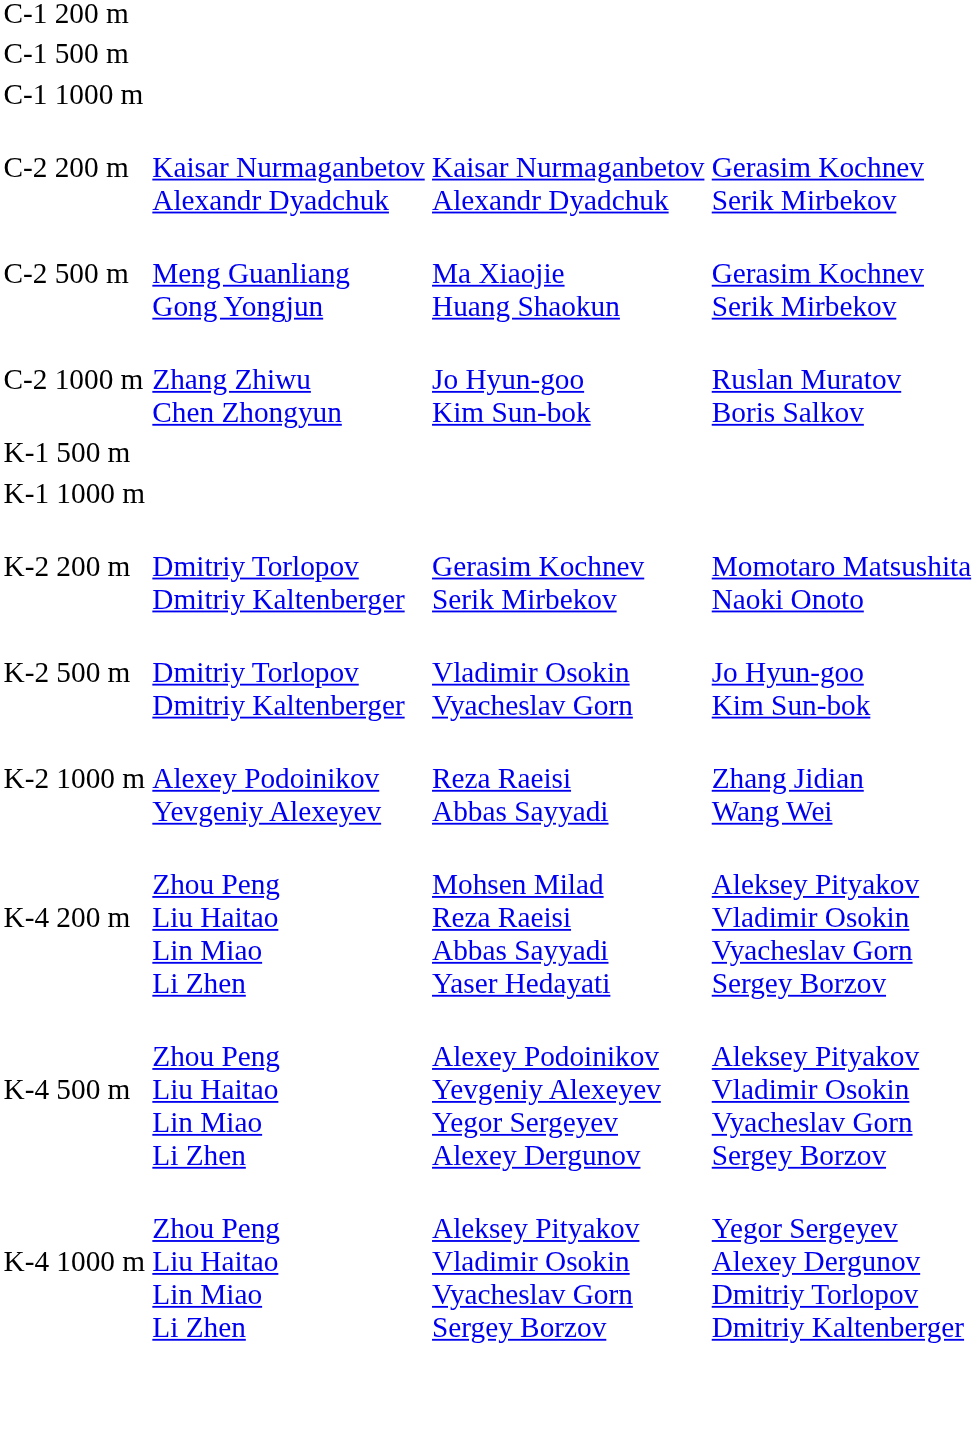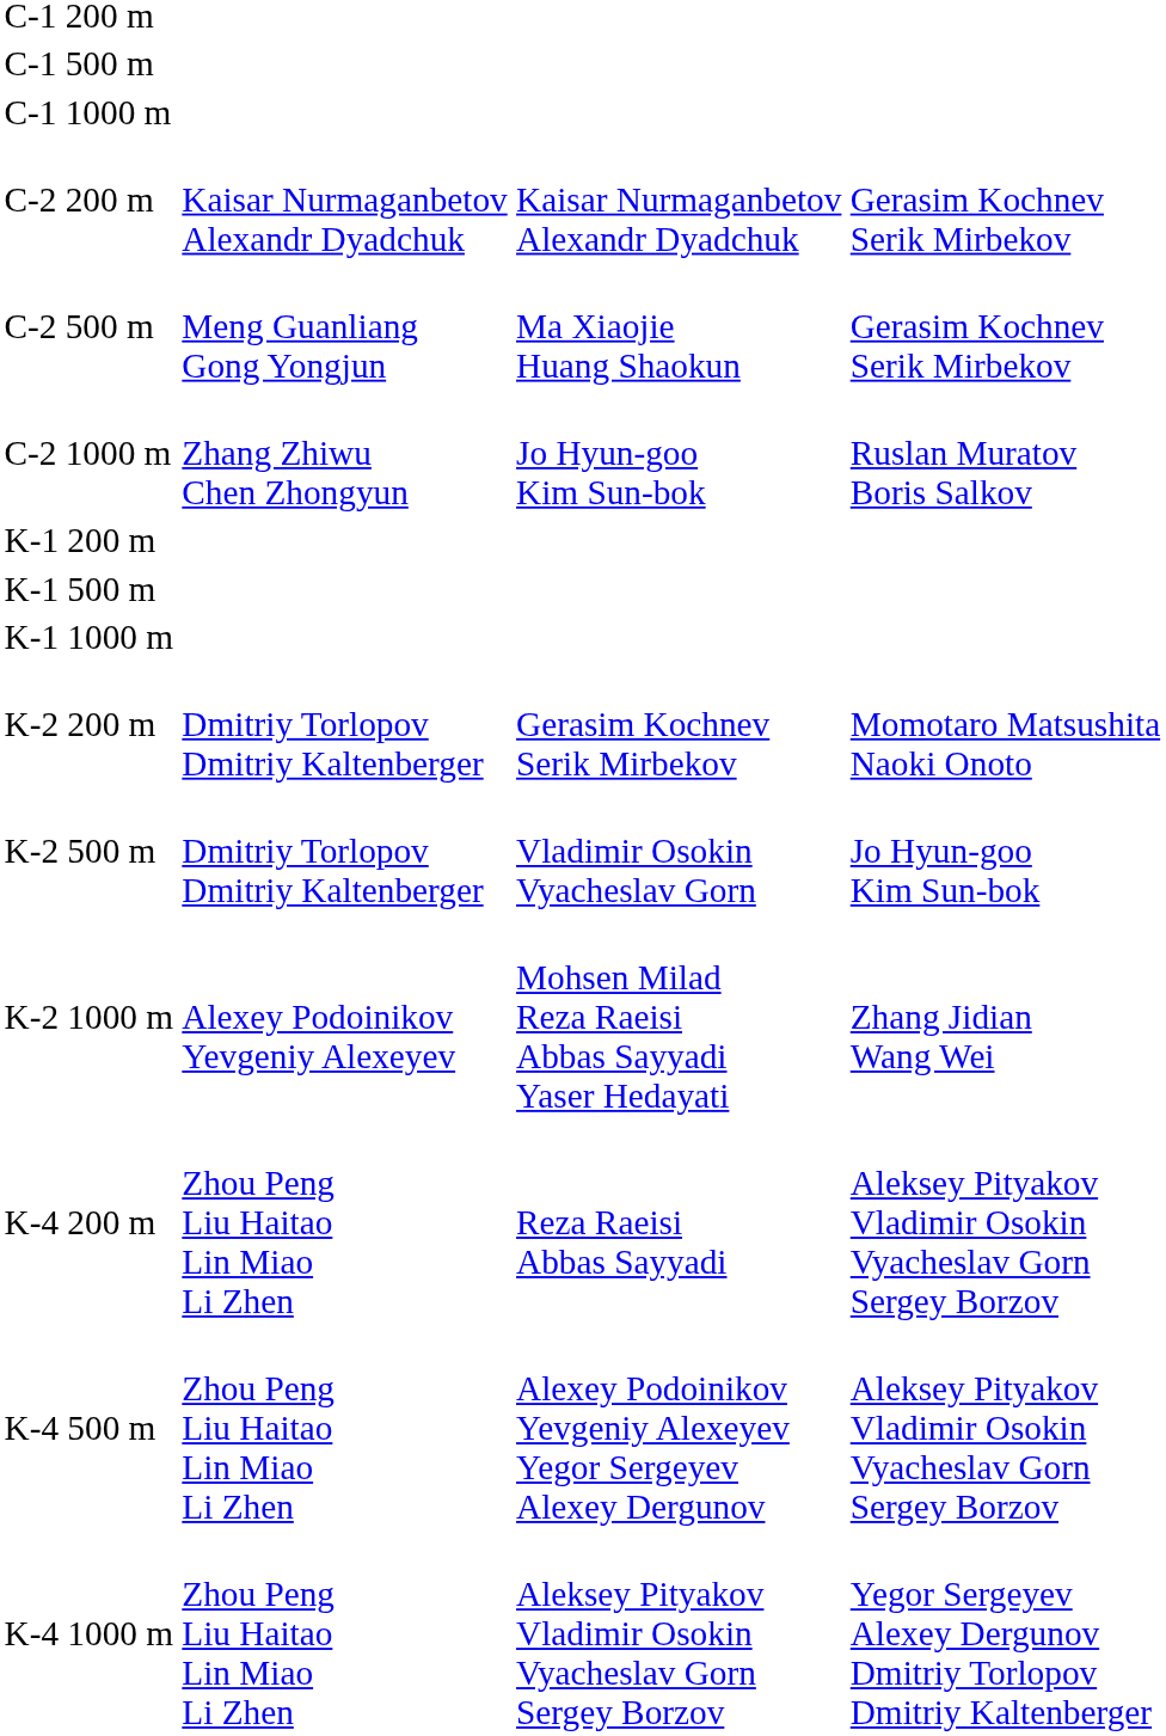+ row: K-1 200 m
K-2 1000 m | column 3: Reza Raeisi Abbas Sayyadi -> Mohsen Milad Reza Raeisi Abbas Sayyadi Yaser Hedayati
K-4 200 m | column 3: Mohsen Milad Reza Raeisi Abbas Sayyadi Yaser Hedayati -> Reza Raeisi Abbas Sayyadi
